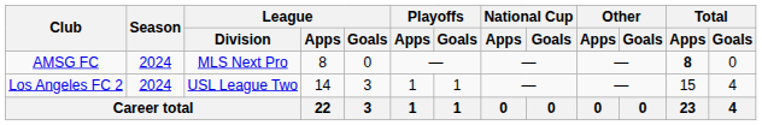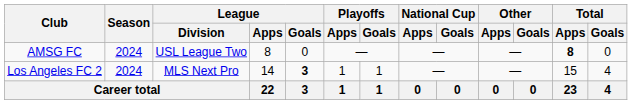AMSG FC | League / Division: MLS Next Pro -> USL League Two
Los Angeles FC 2 | League / Division: USL League Two -> MLS Next Pro
Los Angeles FC 2 | League / Goals: normal -> bold
